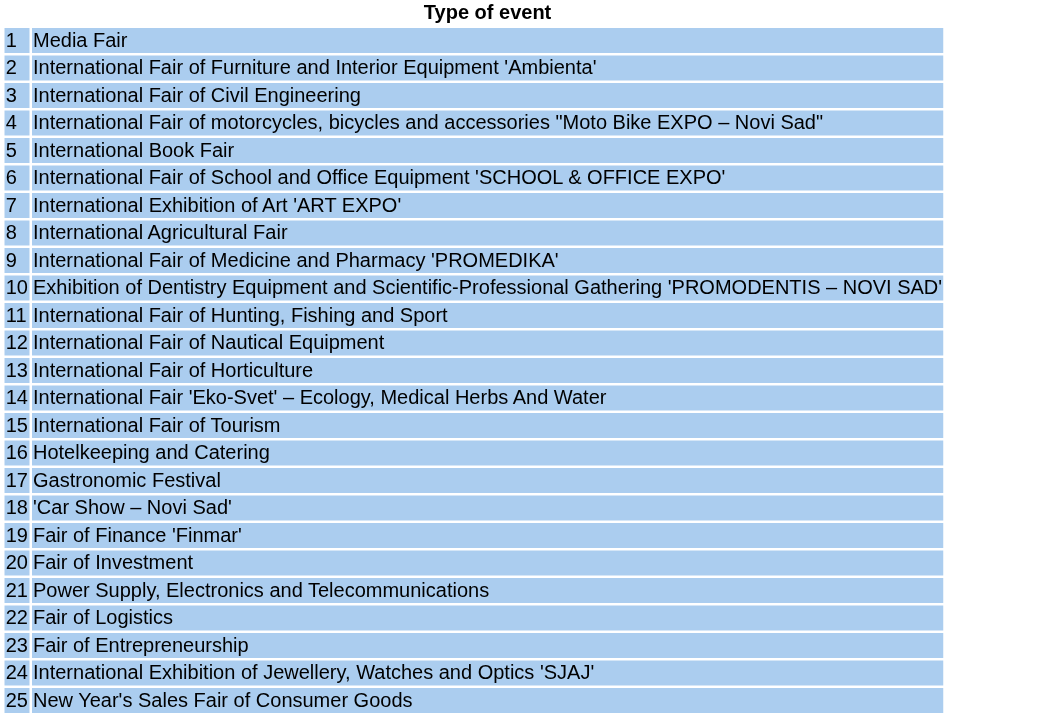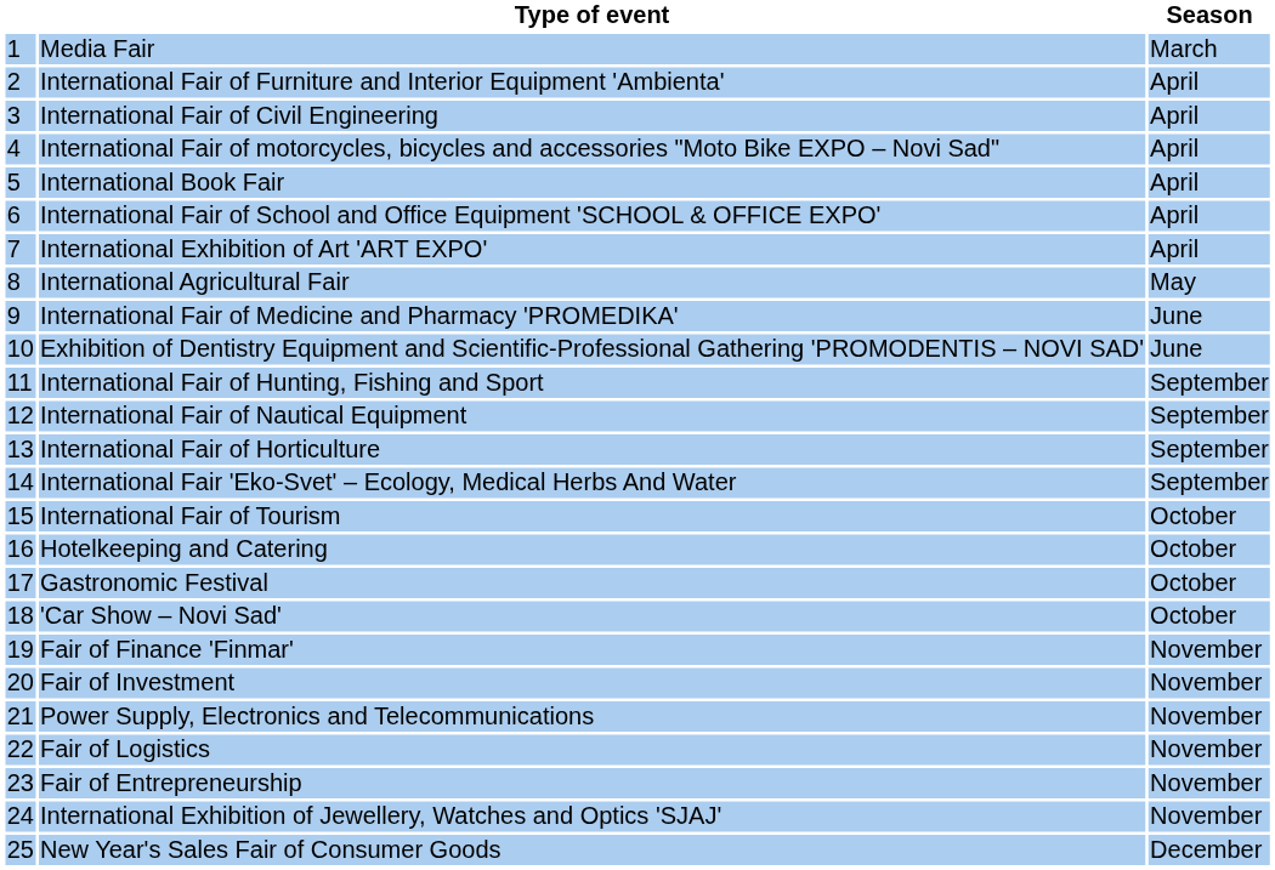+ column: Season | March | April | April | April | April | April | April | May | June | June | September | September | September | September | October | October | October | October | November | November | November | November | November | November | December
